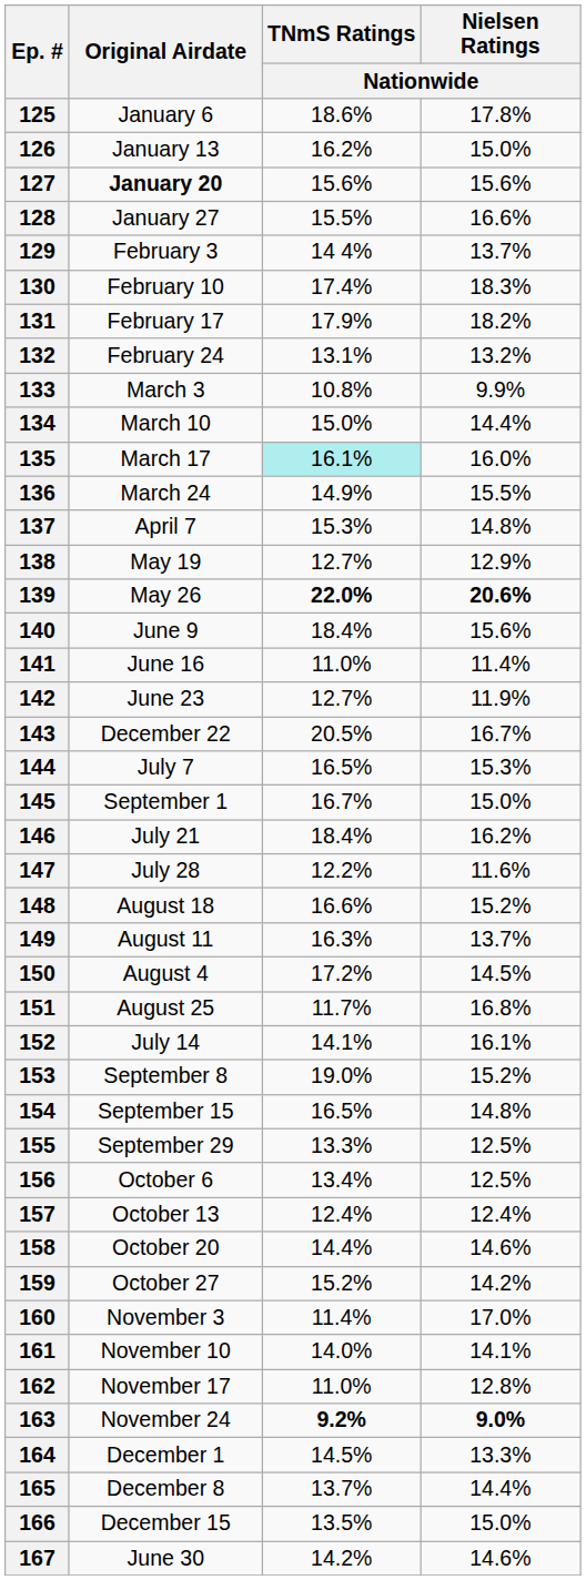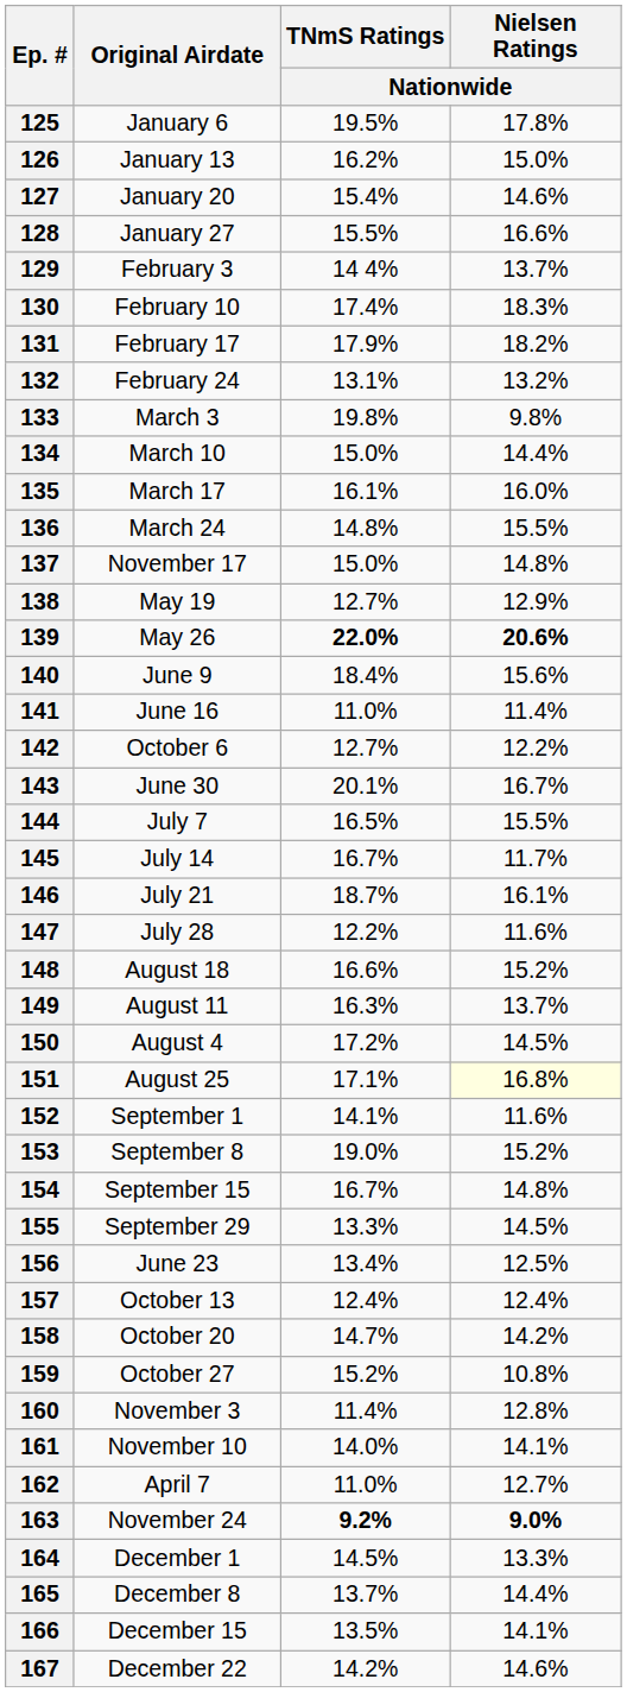125 | TNmS Ratings / Nationwide: 18.6% -> 19.5%
127 | Original Airdate: bold -> normal
127 | TNmS Ratings / Nationwide: 15.6% -> 15.4%
127 | Nielsen Ratings / Nationwide: 15.6% -> 14.6%
133 | TNmS Ratings / Nationwide: 10.8% -> 19.8%
133 | Nielsen Ratings / Nationwide: 9.9% -> 9.8%
135 | TNmS Ratings / Nationwide: paleturquoise background -> no background
136 | TNmS Ratings / Nationwide: 14.9% -> 14.8%
137 | Original Airdate: April 7 -> November 17
137 | TNmS Ratings / Nationwide: 15.3% -> 15.0%
142 | Original Airdate: June 23 -> October 6
142 | Nielsen Ratings / Nationwide: 11.9% -> 12.2%
143 | Original Airdate: December 22 -> June 30
143 | TNmS Ratings / Nationwide: 20.5% -> 20.1%
144 | Nielsen Ratings / Nationwide: 15.3% -> 15.5%
145 | Original Airdate: September 1 -> July 14
145 | Nielsen Ratings / Nationwide: 15.0% -> 11.7%
146 | TNmS Ratings / Nationwide: 18.4% -> 18.7%
146 | Nielsen Ratings / Nationwide: 16.2% -> 16.1%
151 | TNmS Ratings / Nationwide: 11.7% -> 17.1%
151 | Nielsen Ratings / Nationwide: no background -> lightyellow background
152 | Original Airdate: July 14 -> September 1
152 | Nielsen Ratings / Nationwide: 16.1% -> 11.6%
154 | TNmS Ratings / Nationwide: 16.5% -> 16.7%
155 | Nielsen Ratings / Nationwide: 12.5% -> 14.5%
156 | Original Airdate: October 6 -> June 23
158 | TNmS Ratings / Nationwide: 14.4% -> 14.7%
158 | Nielsen Ratings / Nationwide: 14.6% -> 14.2%
159 | Nielsen Ratings / Nationwide: 14.2% -> 10.8%
160 | Nielsen Ratings / Nationwide: 17.0% -> 12.8%
162 | Original Airdate: November 17 -> April 7
162 | Nielsen Ratings / Nationwide: 12.8% -> 12.7%
166 | Nielsen Ratings / Nationwide: 15.0% -> 14.1%
167 | Original Airdate: June 30 -> December 22
